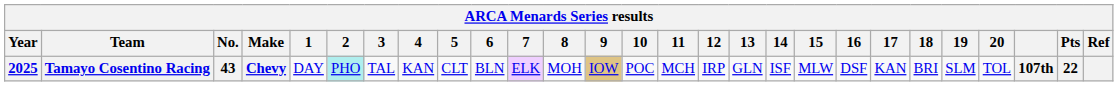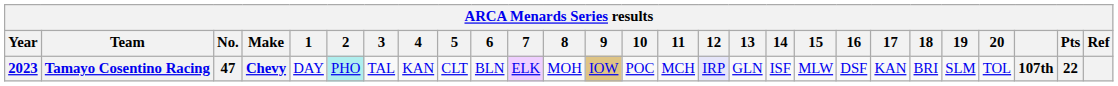Tamayo Cosentino Racing | Year: 2025 -> 2023
Tamayo Cosentino Racing | No.: 43 -> 47
Tamayo Cosentino Racing | 12: no background -> lavender background
